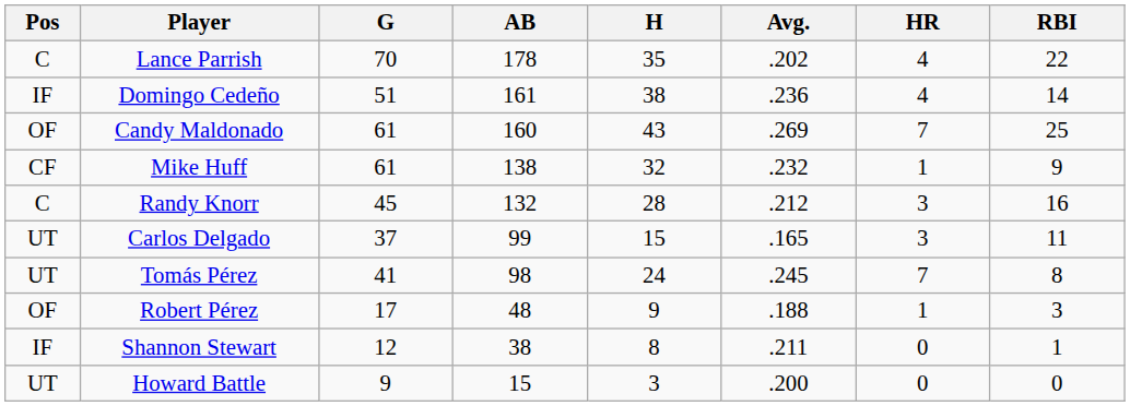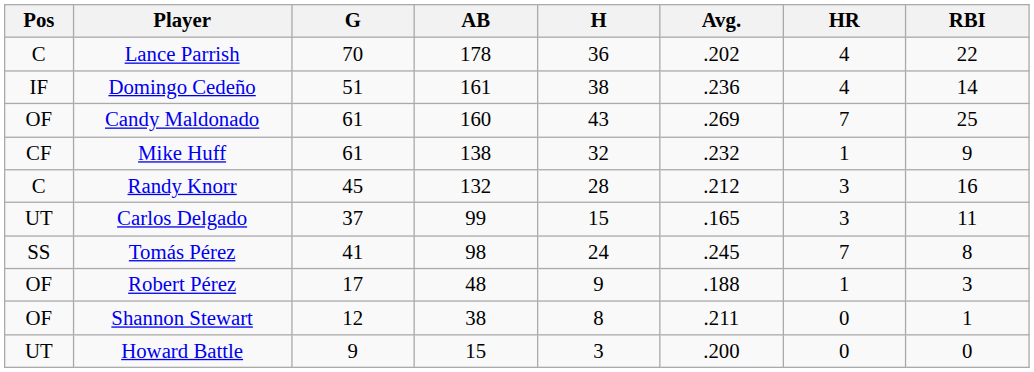Lance Parrish | H: 35 -> 36
Tomás Pérez | Pos: UT -> SS
Shannon Stewart | Pos: IF -> OF
